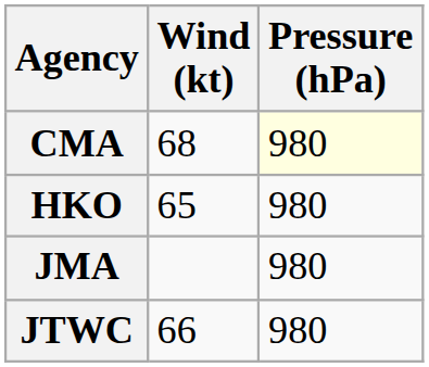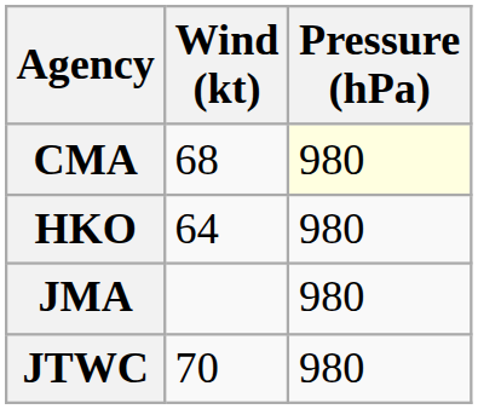HKO | Wind (kt): 65 -> 64
JTWC | Wind (kt): 66 -> 70
